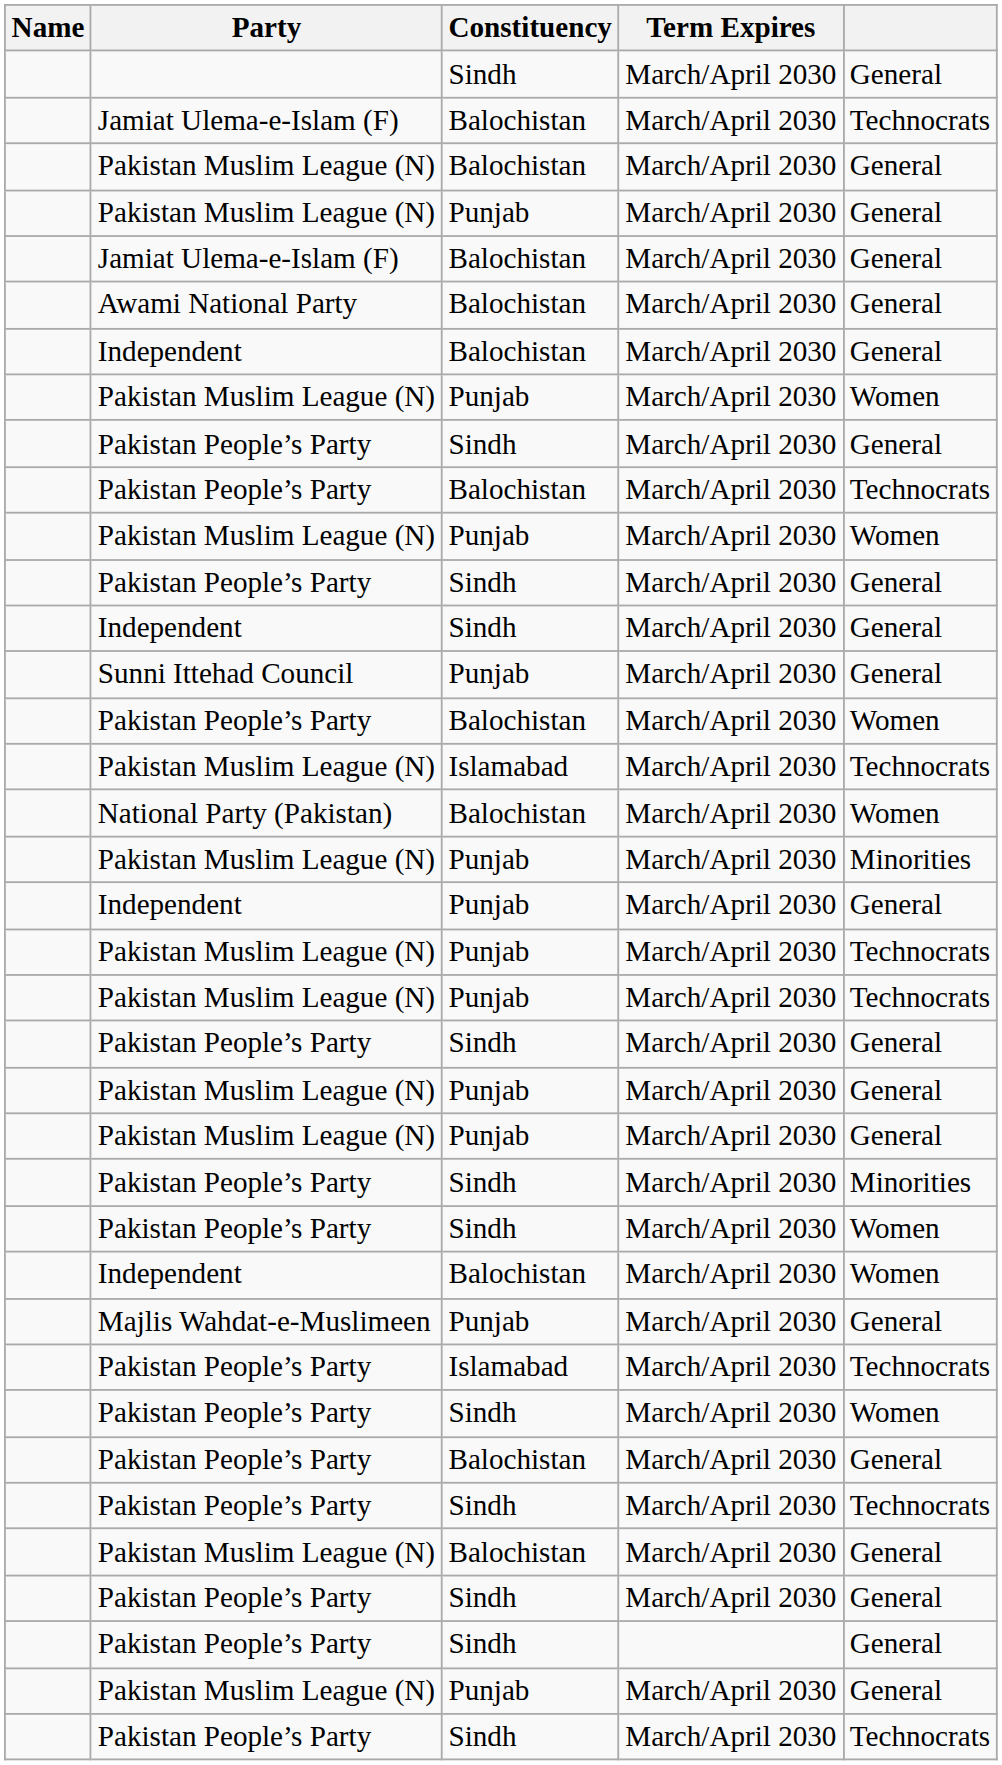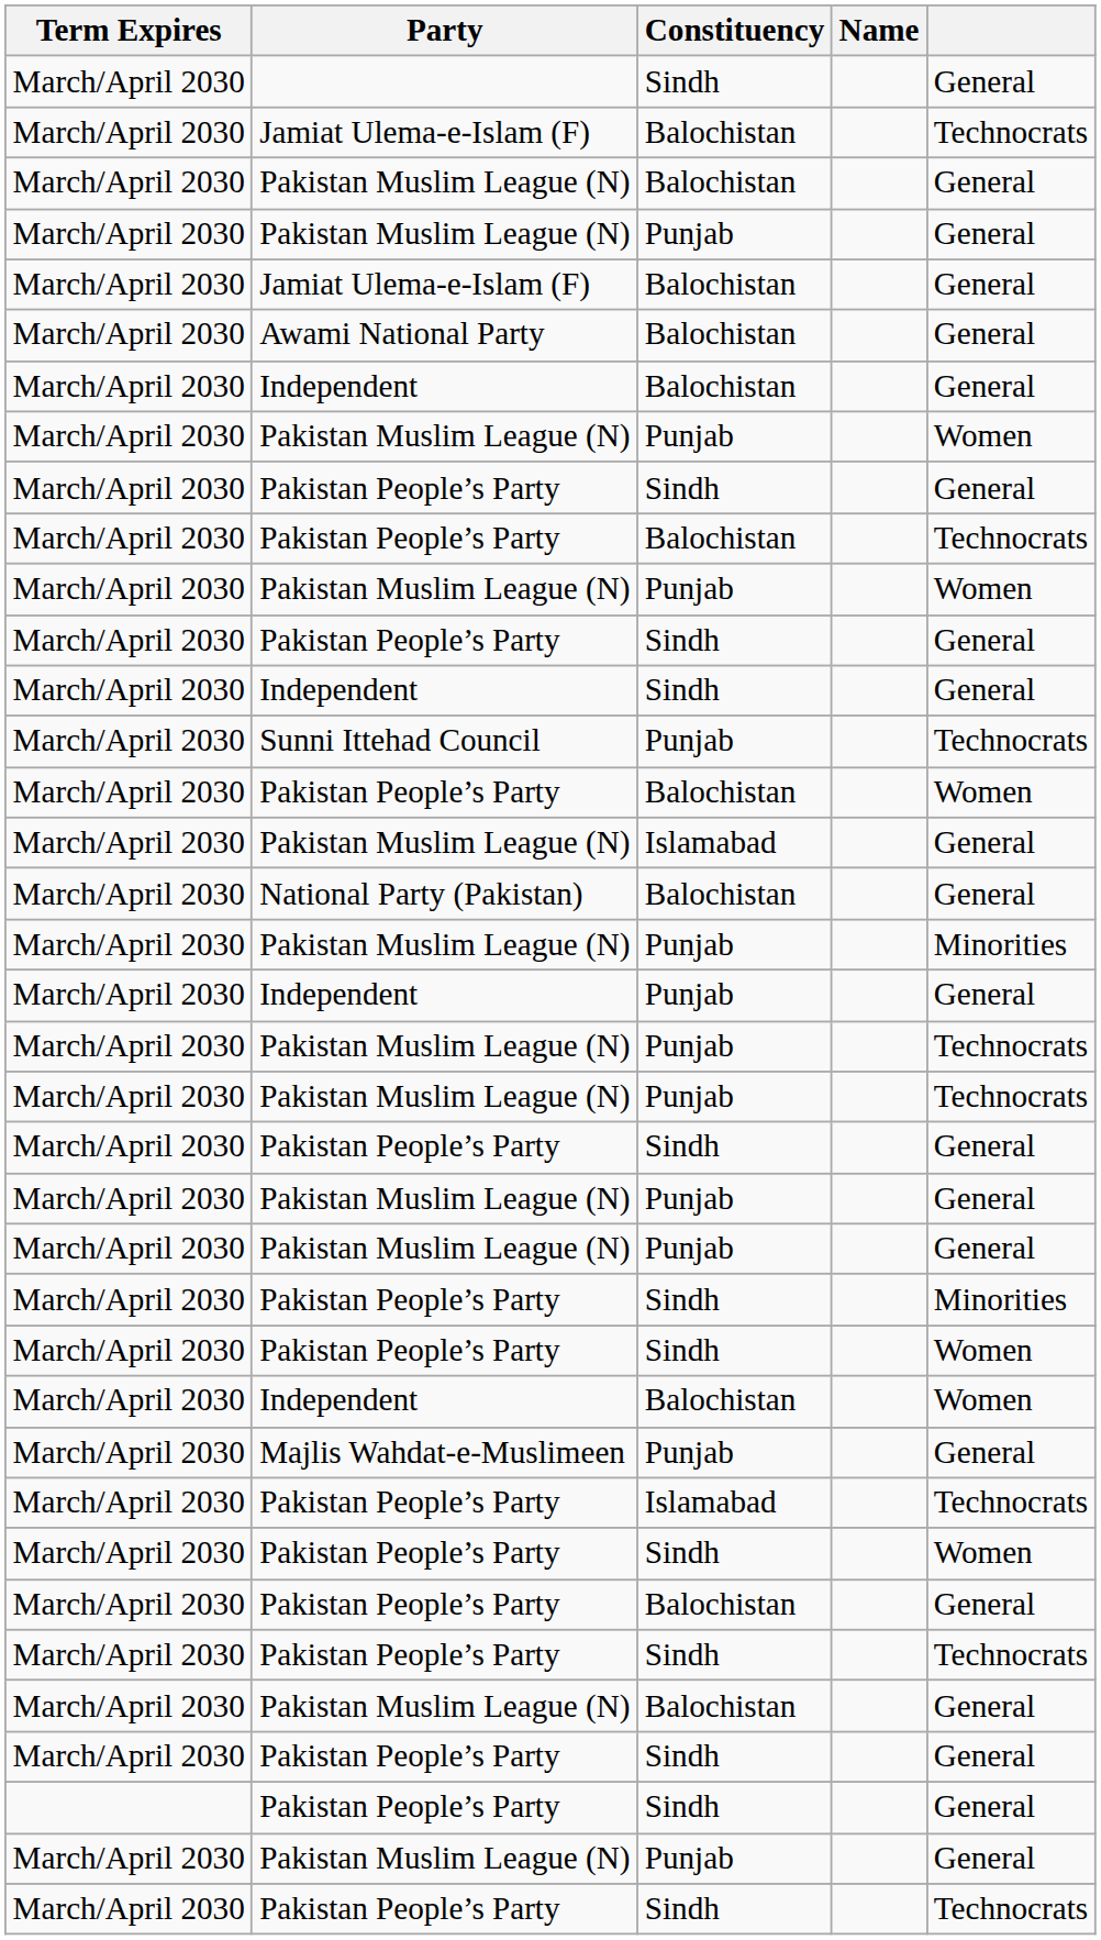columns swapped: Name <-> Term Expires
Sunni Ittehad Council | column 5: General -> Technocrats
Pakistan Muslim League (N) / Islamabad | column 5: Technocrats -> General
National Party (Pakistan) | column 5: Women -> General
